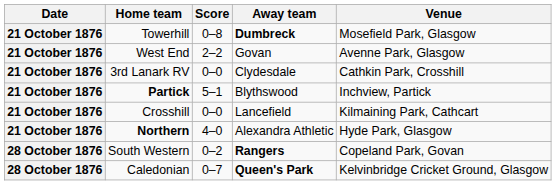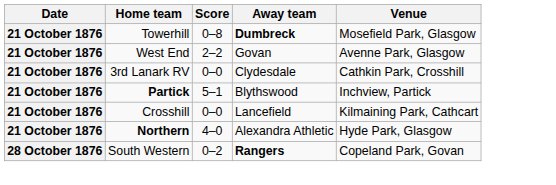- row: 28 October 1876 | Caledonian | 0–7 | Queen's Park | Kelvinbridge Cricket Ground, Glasgow
